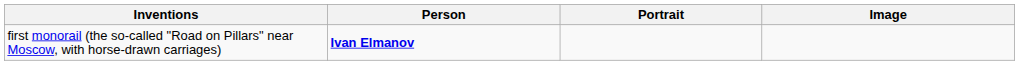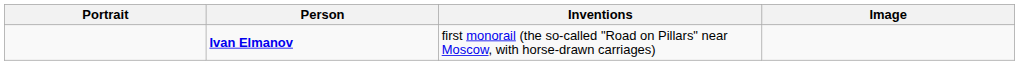columns swapped: Portrait <-> Inventions
